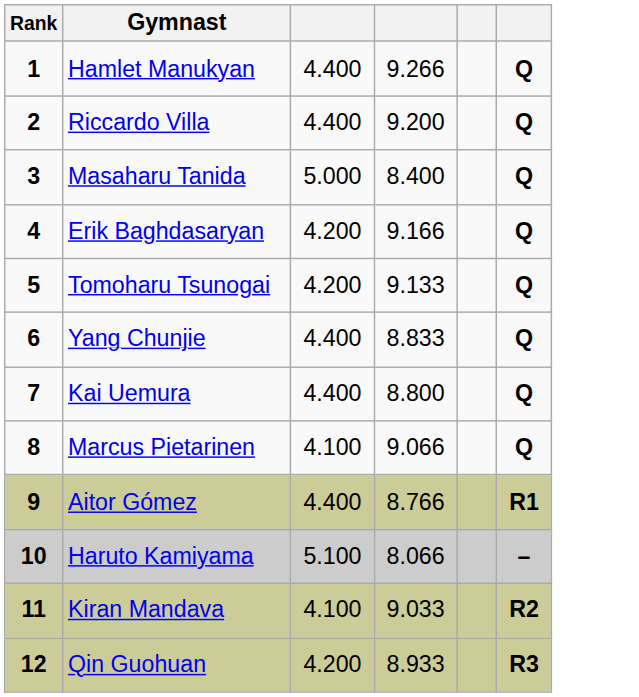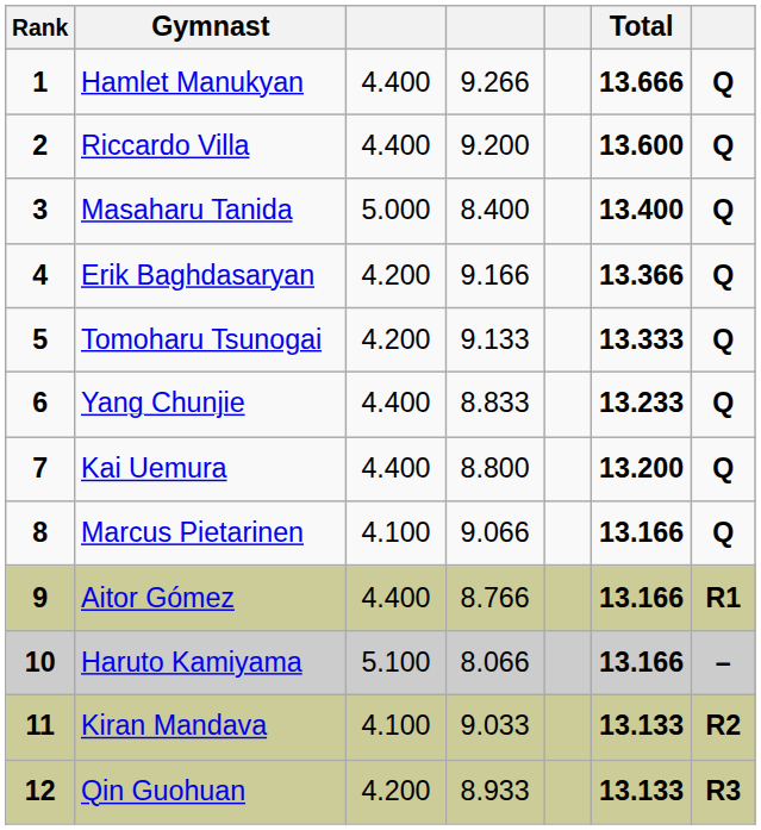+ column: Total | 13.666 | 13.600 | 13.400 | 13.366 | 13.333 | 13.233 | 13.200 | 13.166 | 13.166 | 13.166 | 13.133 | 13.133
